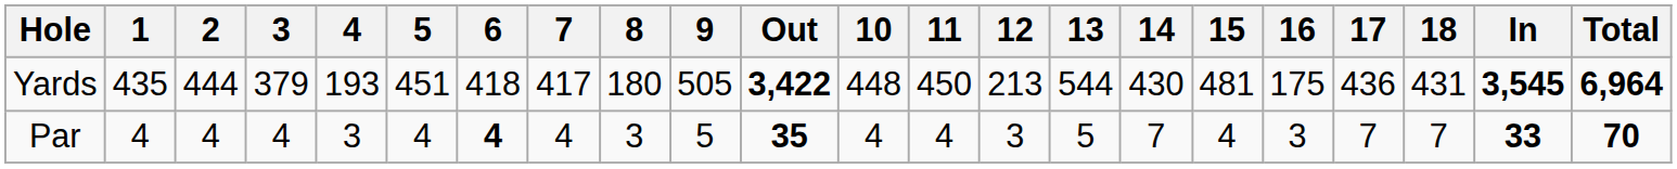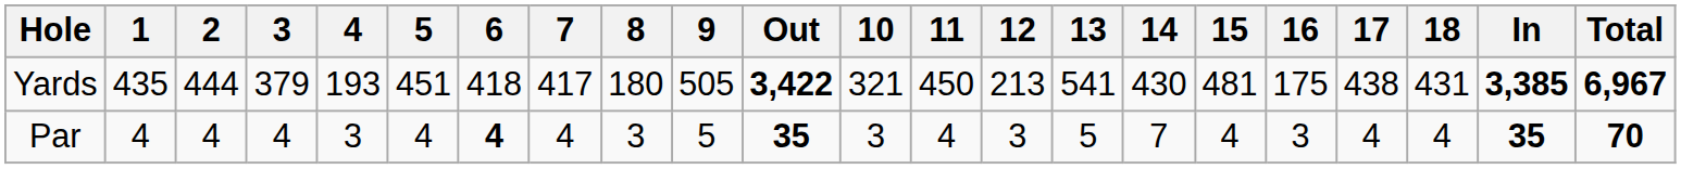Yards | 10: 448 -> 321
Yards | 13: 544 -> 541
Yards | 17: 436 -> 438
Yards | In: 3,545 -> 3,385
Yards | Total: 6,964 -> 6,967
Par | 10: 4 -> 3
Par | 17: 7 -> 4
Par | 18: 7 -> 4
Par | In: 33 -> 35
